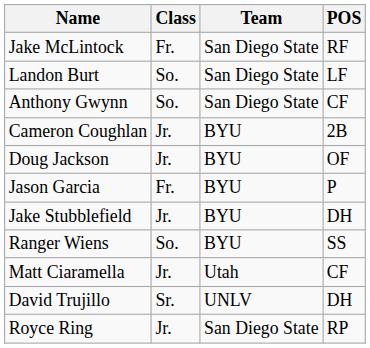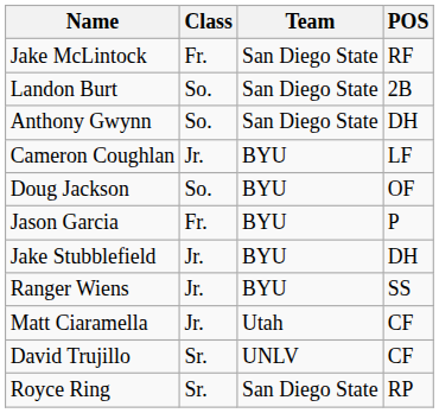Landon Burt | POS: LF -> 2B
Anthony Gwynn | POS: CF -> DH
Cameron Coughlan | POS: 2B -> LF
Doug Jackson | Class: Jr. -> So.
Ranger Wiens | Class: So. -> Jr.
David Trujillo | POS: DH -> CF
Royce Ring | Class: Jr. -> Sr.
